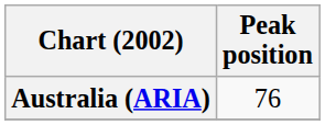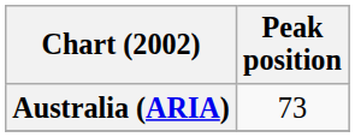Australia (ARIA) | Peak position: 76 -> 73
